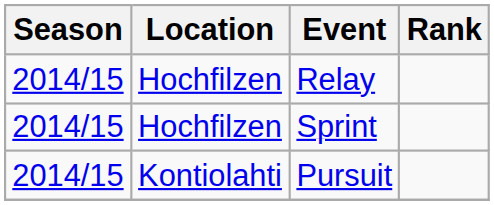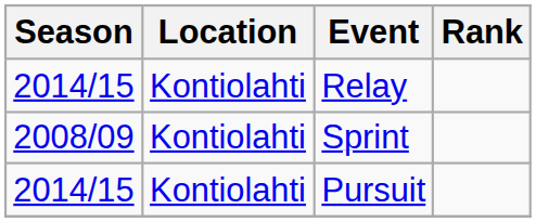Relay | Location: Hochfilzen -> Kontiolahti
Sprint | Season: 2014/15 -> 2008/09
Sprint | Location: Hochfilzen -> Kontiolahti
